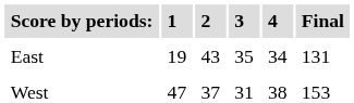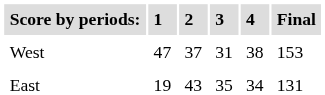rows swapped: East <-> West
